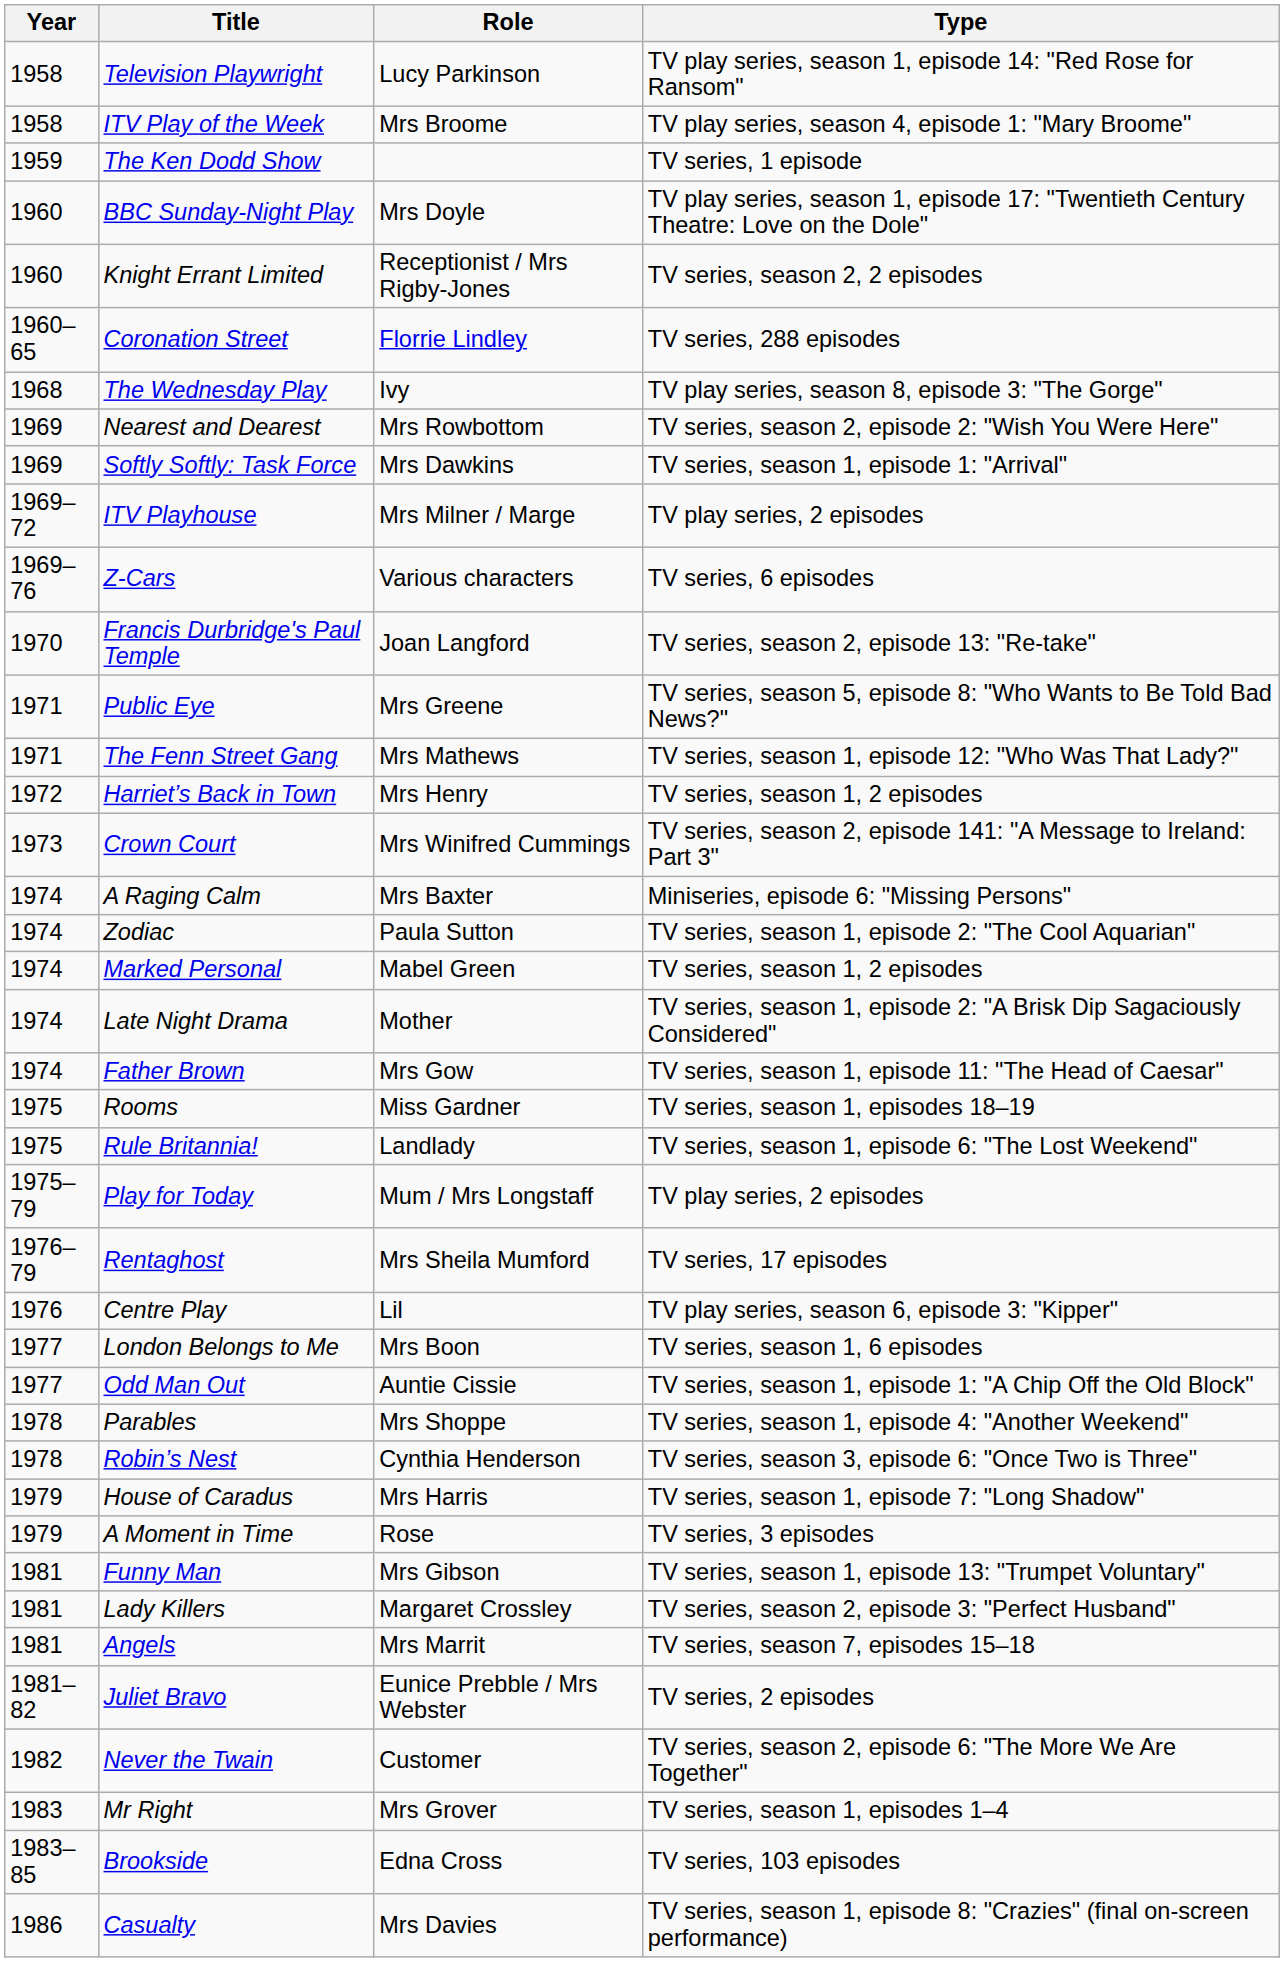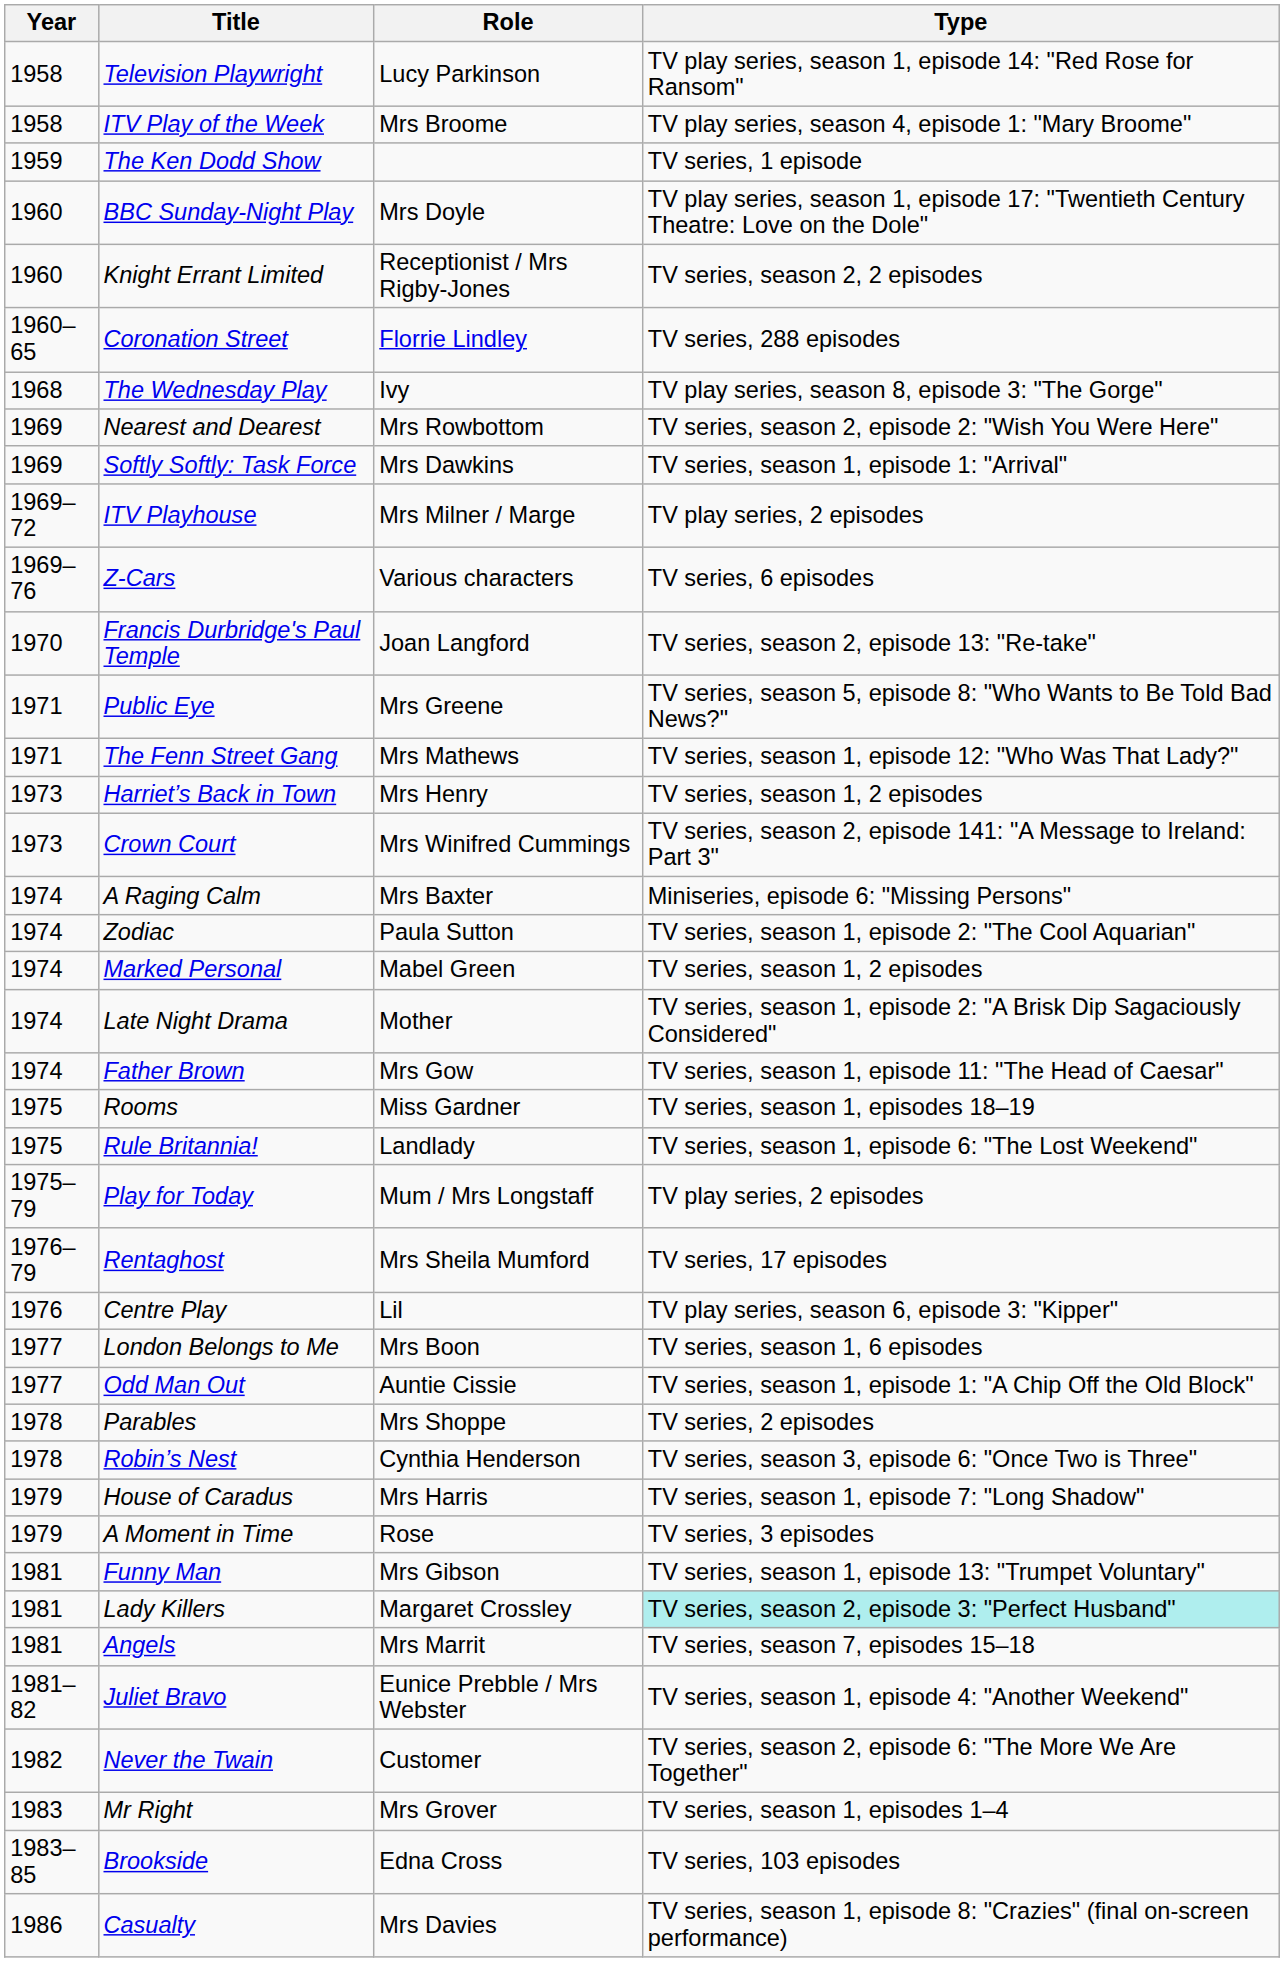Harriet’s Back in Town | Year: 1972 -> 1973
Parables | Type: TV series, season 1, episode 4: "Another Weekend" -> TV series, 2 episodes
Lady Killers | Type: no background -> paleturquoise background
Juliet Bravo | Type: TV series, 2 episodes -> TV series, season 1, episode 4: "Another Weekend"
